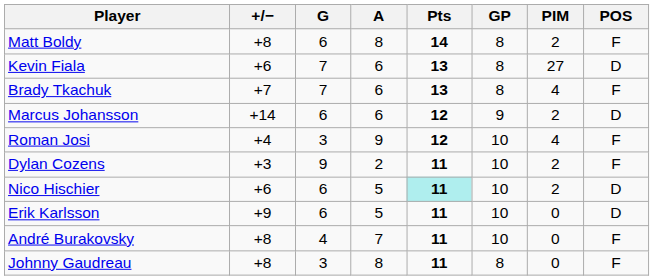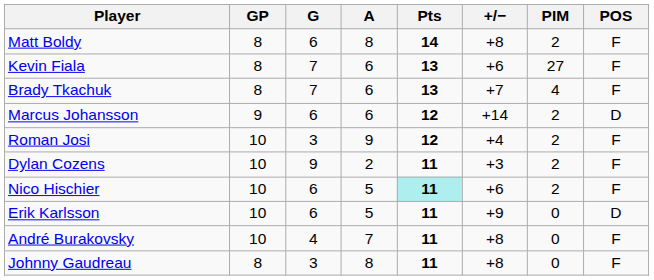columns swapped: GP <-> +/−
Kevin Fiala | POS: D -> F
Roman Josi | PIM: 4 -> 2
Nico Hischier | POS: D -> F
